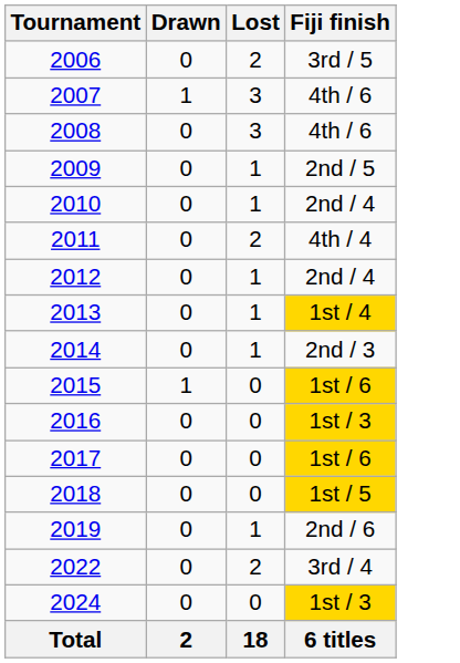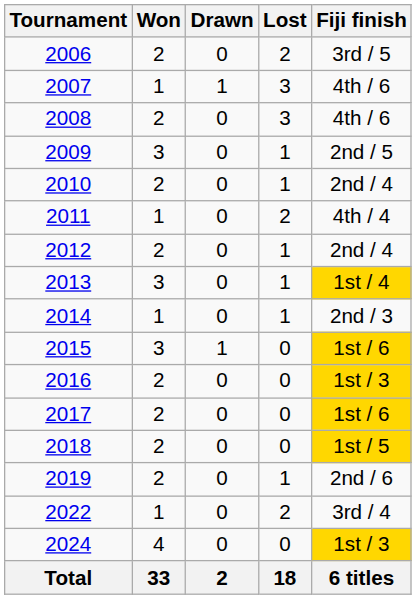+ column: Won | 2 | 1 | 2 | 3 | 2 | 1 | 2 | 3 | 1 | 3 | 2 | 2 | 2 | 2 | 1 | 4 | 33
